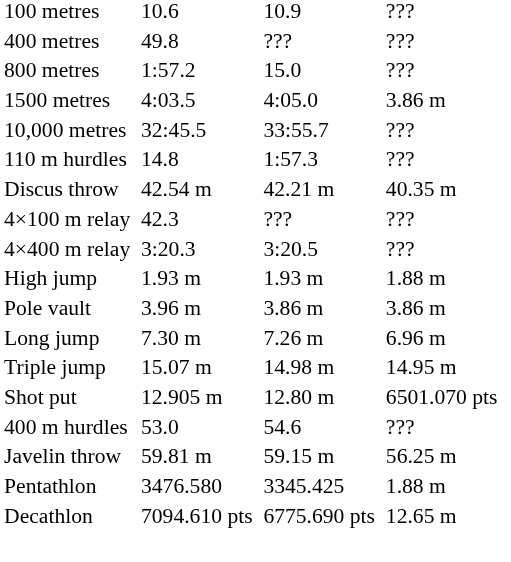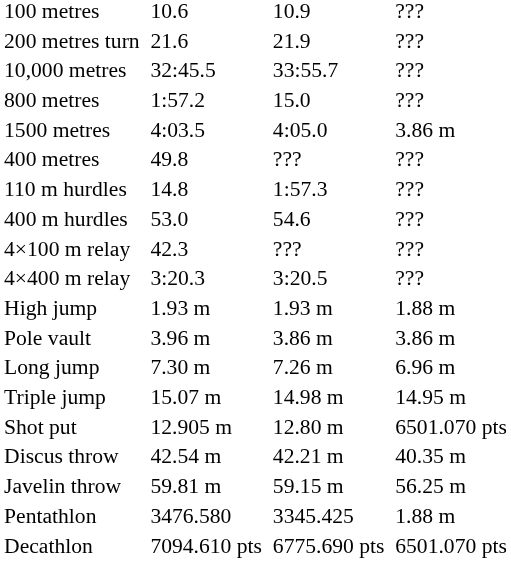+ row: 200 metres turn | 21.6 | 21.9 | ???
rows swapped: 400 metres <-> 10,000 metres
rows swapped: 400 m hurdles <-> Discus throw
Decathlon | column 7: 12.65 m -> 6501.070 pts
